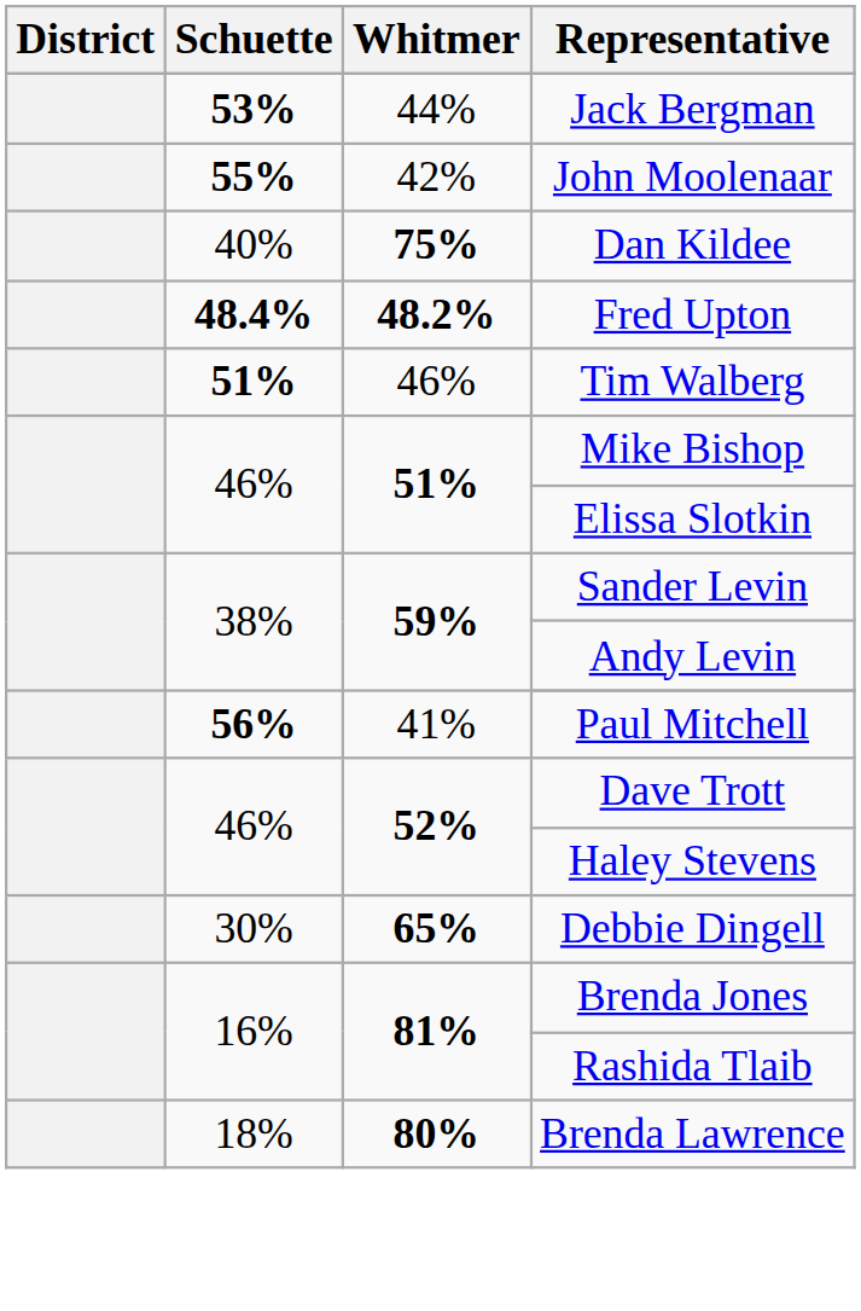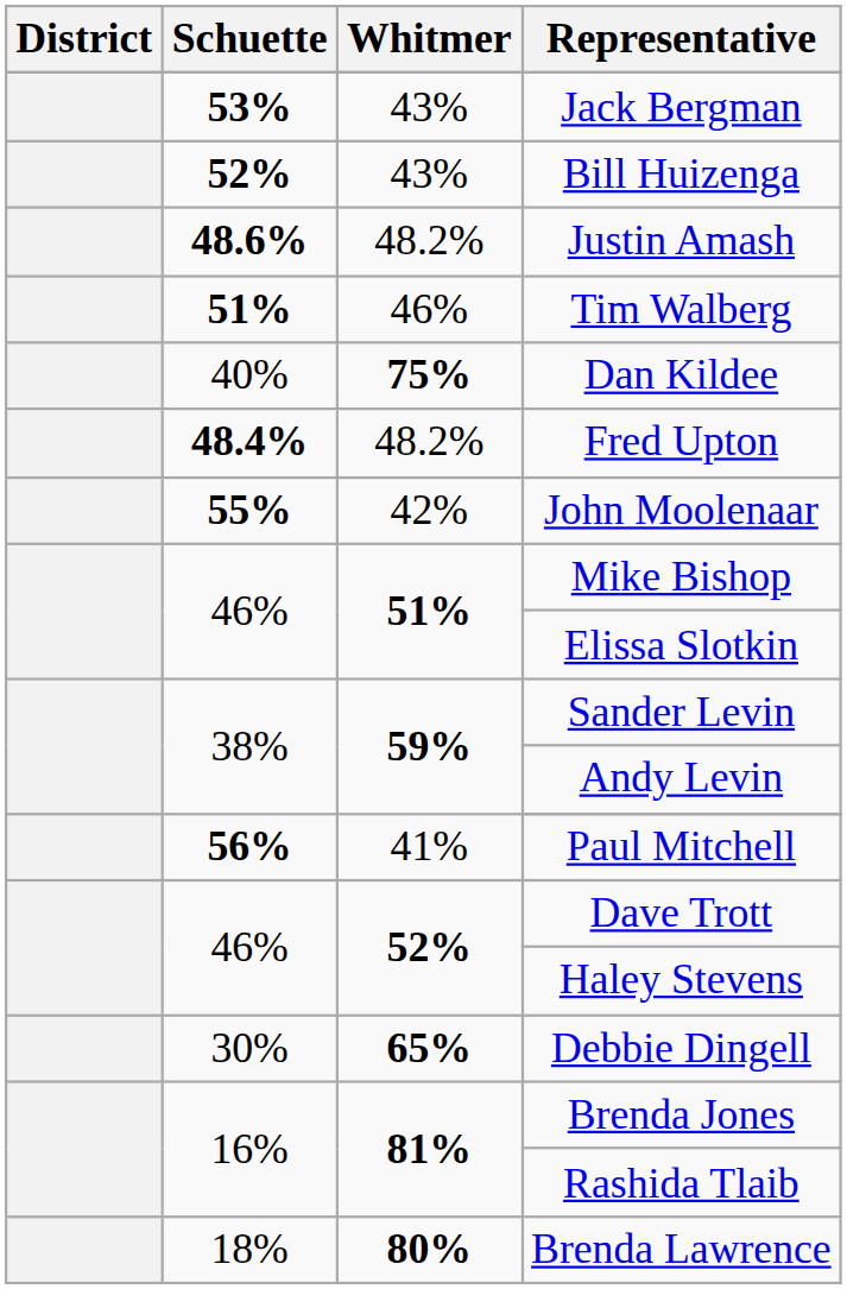Jack Bergman | Whitmer: 44% -> 43%
+ row: 52% | 43% | Bill Huizenga
+ row: 48.6% | 48.2% | Justin Amash
rows swapped: John Moolenaar <-> Tim Walberg
Fred Upton | Whitmer: bold -> normal
